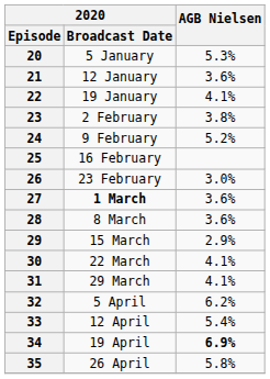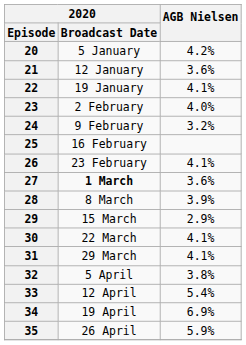20 | AGB Nielsen: 5.3% -> 4.2%
23 | AGB Nielsen: 3.8% -> 4.0%
24 | AGB Nielsen: 5.2% -> 3.2%
26 | AGB Nielsen: 3.0% -> 4.1%
28 | AGB Nielsen: 3.6% -> 3.9%
32 | AGB Nielsen: 6.2% -> 3.8%
34 | AGB Nielsen: bold -> normal
35 | AGB Nielsen: 5.8% -> 5.9%
